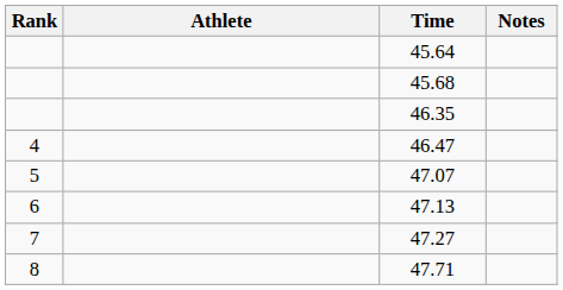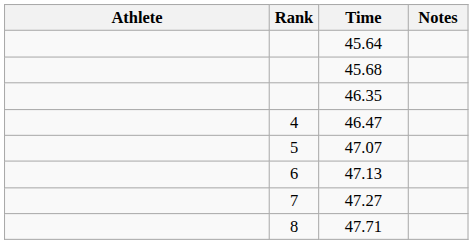columns swapped: Rank <-> Athlete
